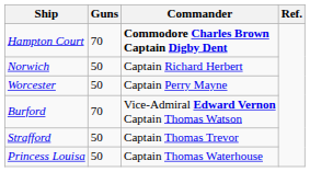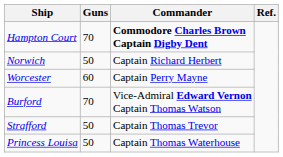Worcester | Guns: 50 -> 60
